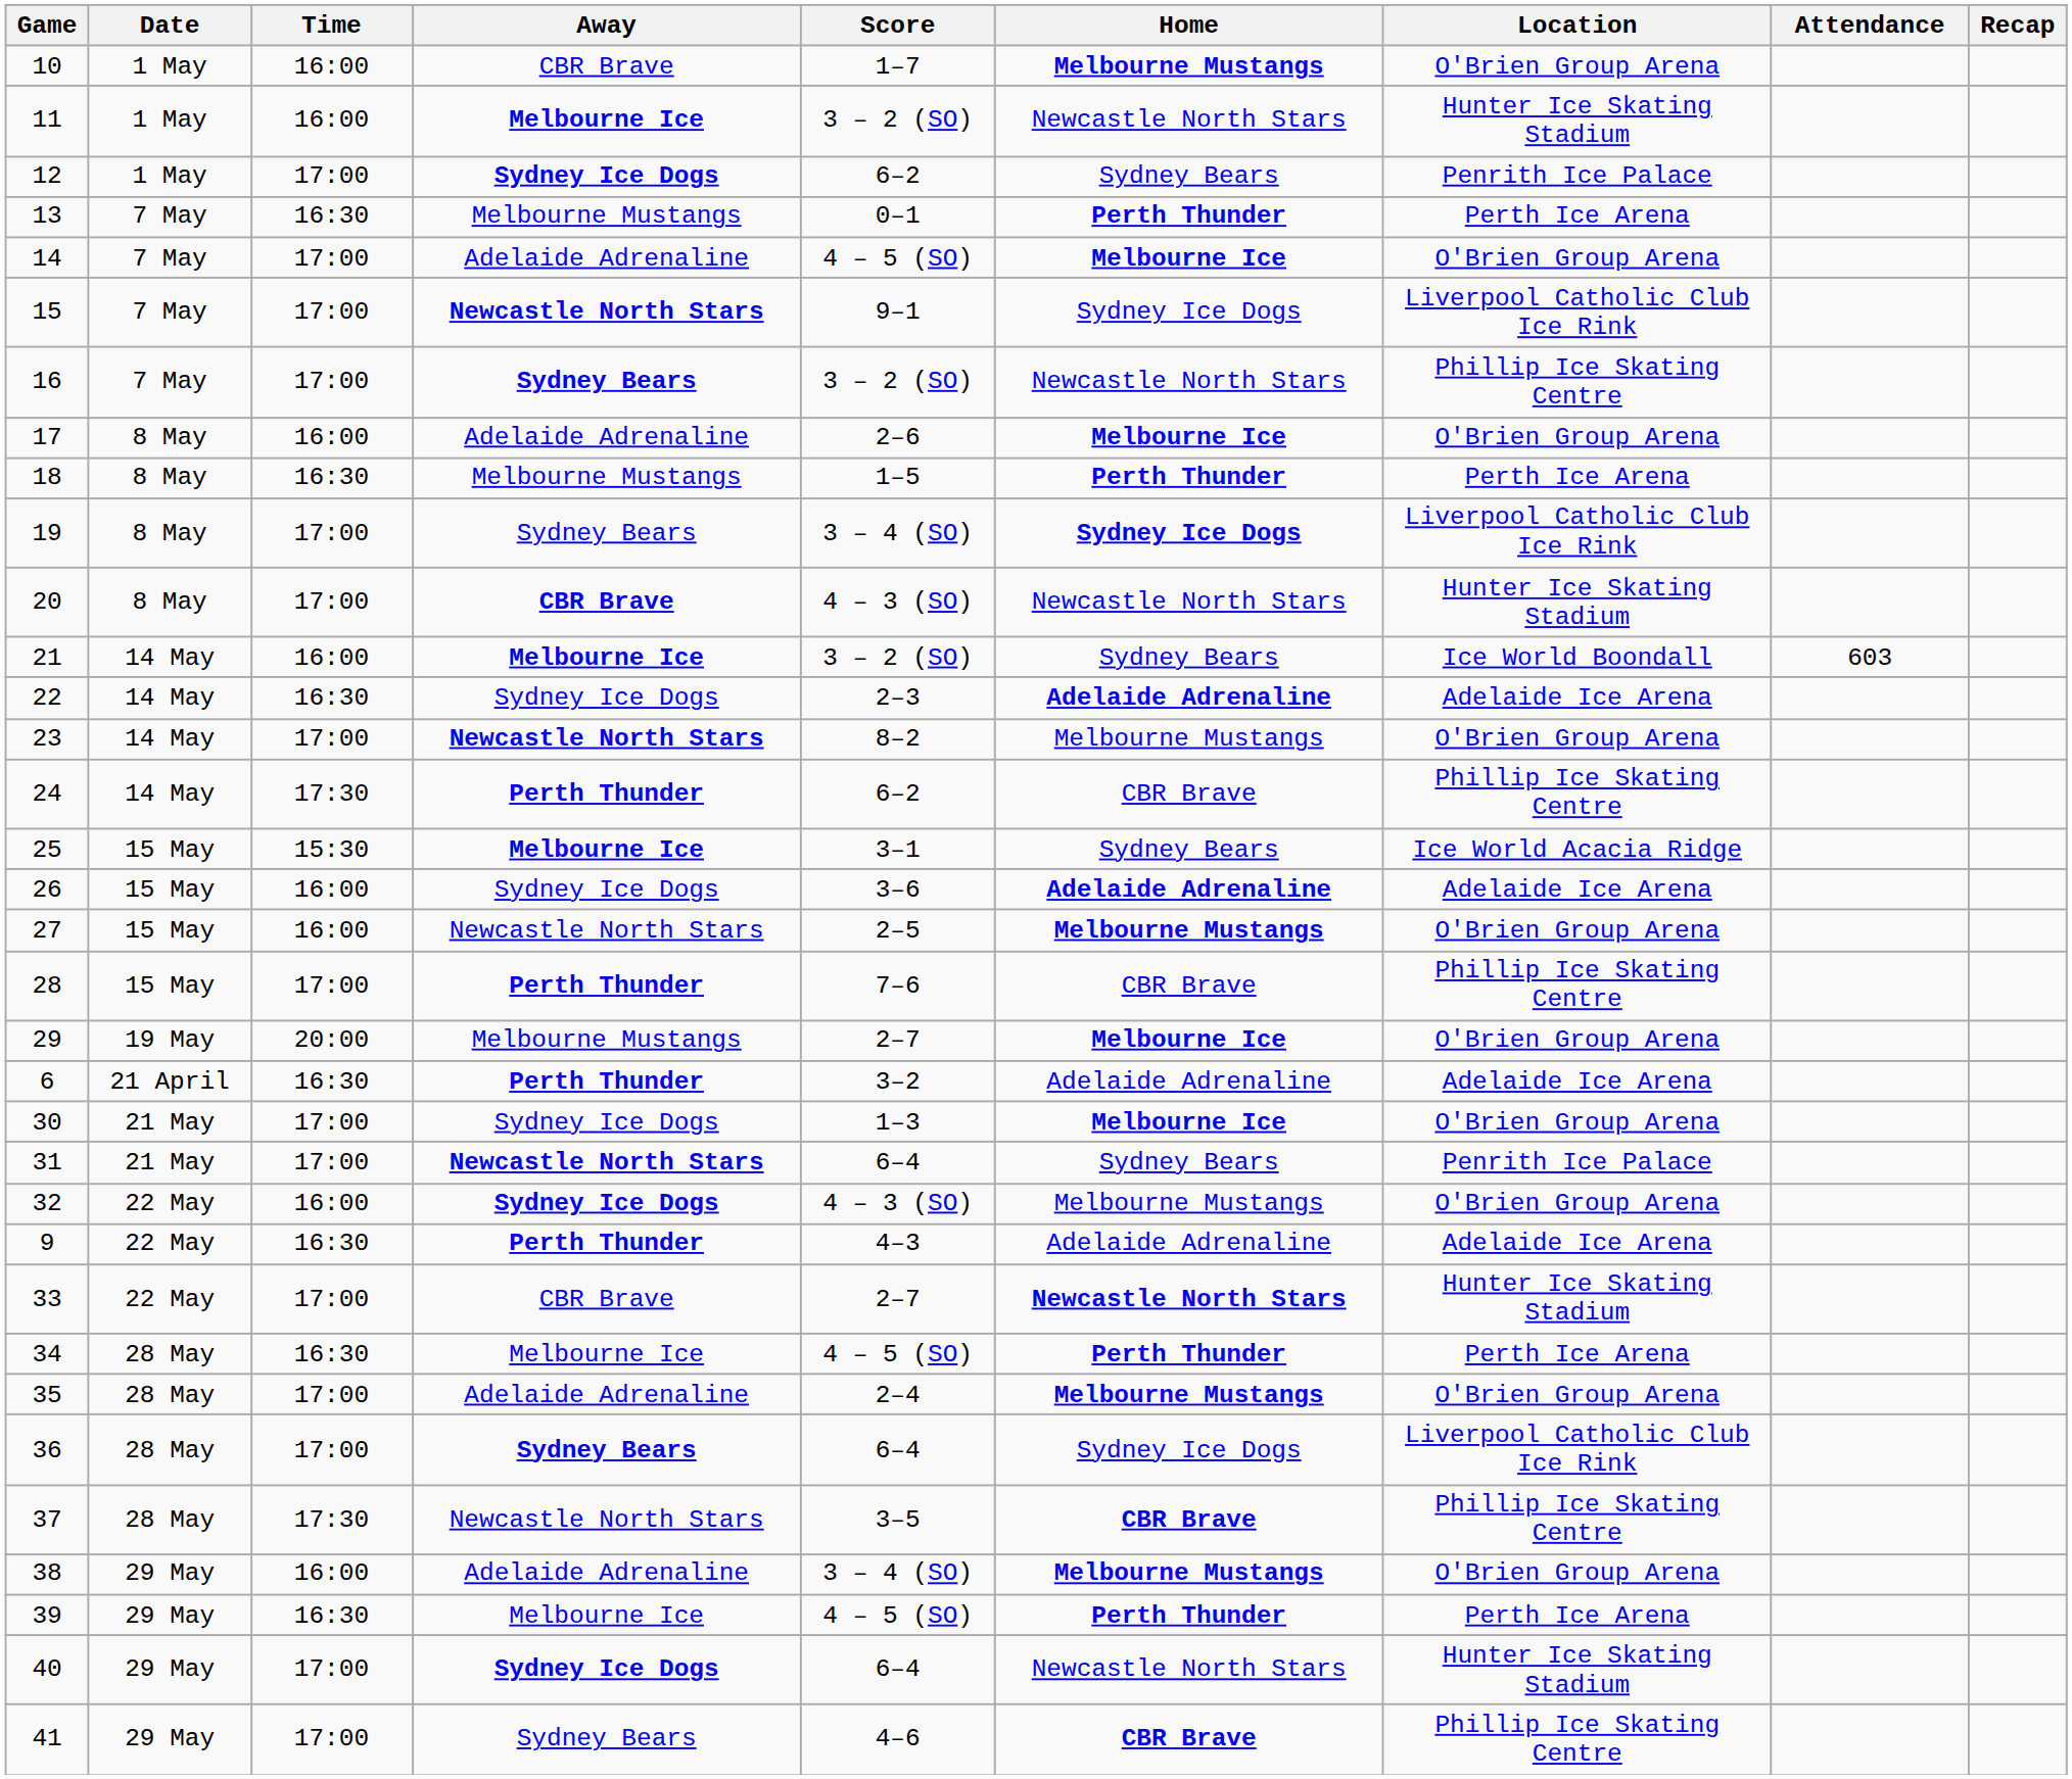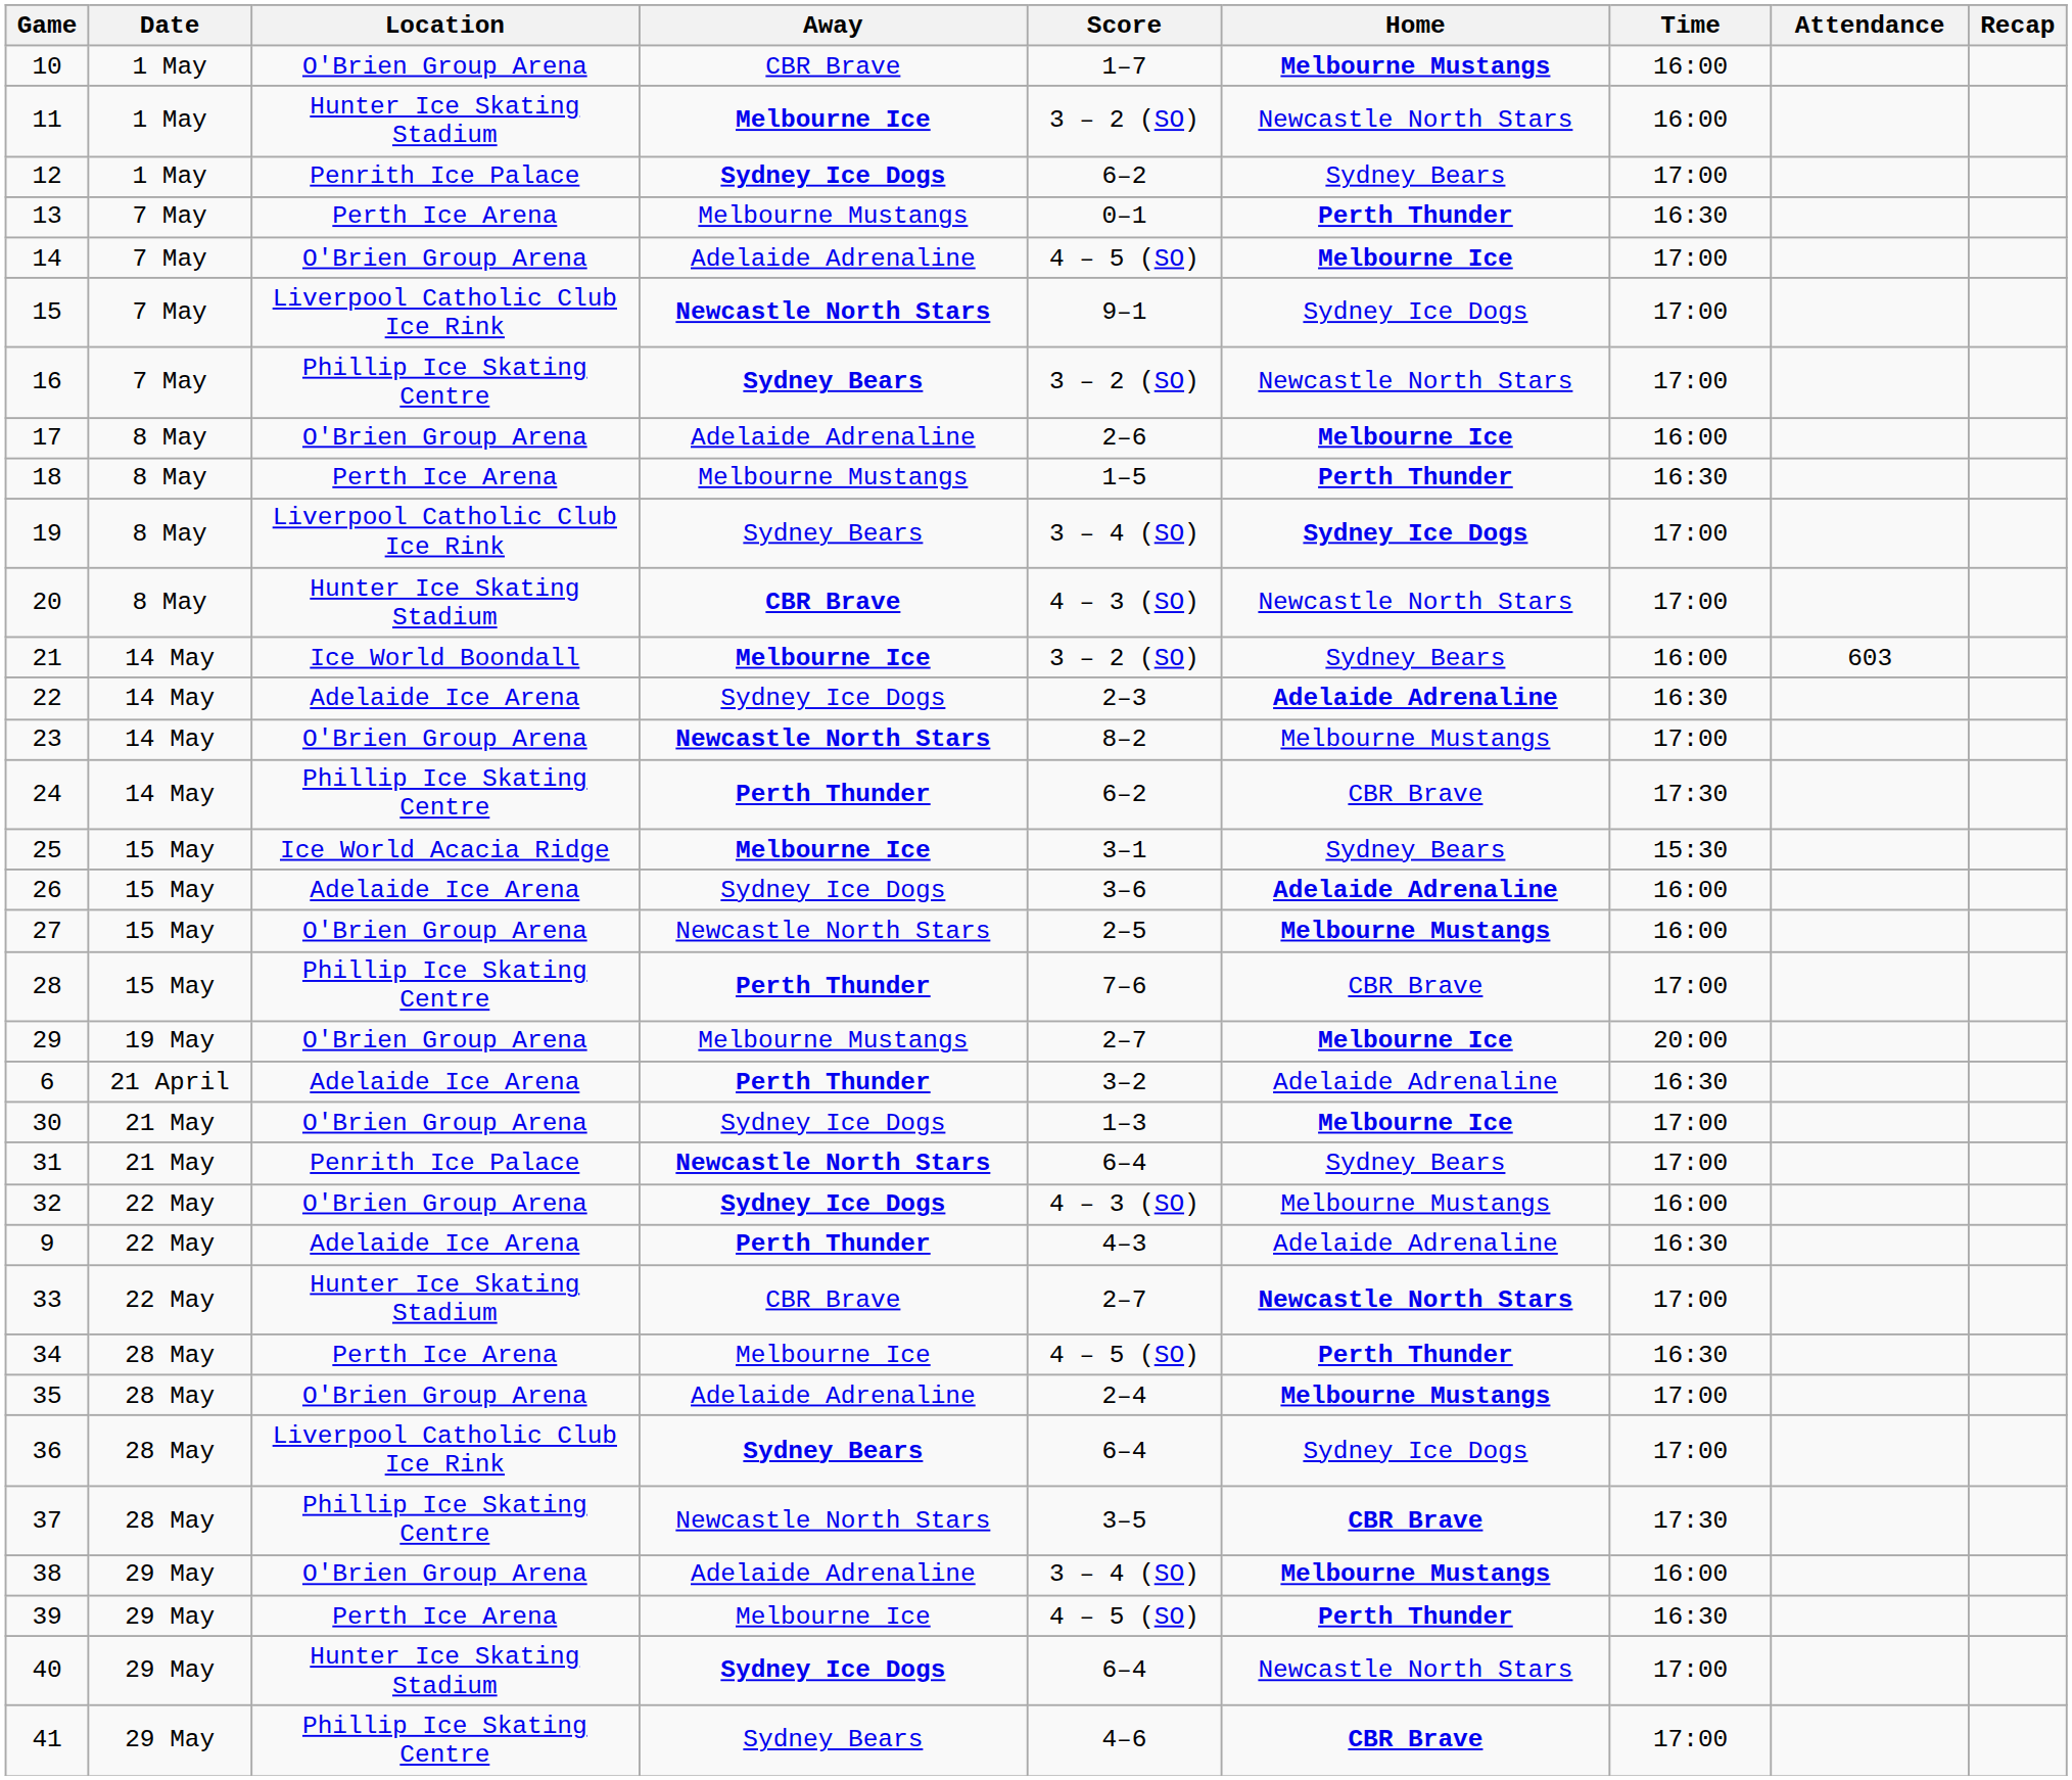columns swapped: Time <-> Location
